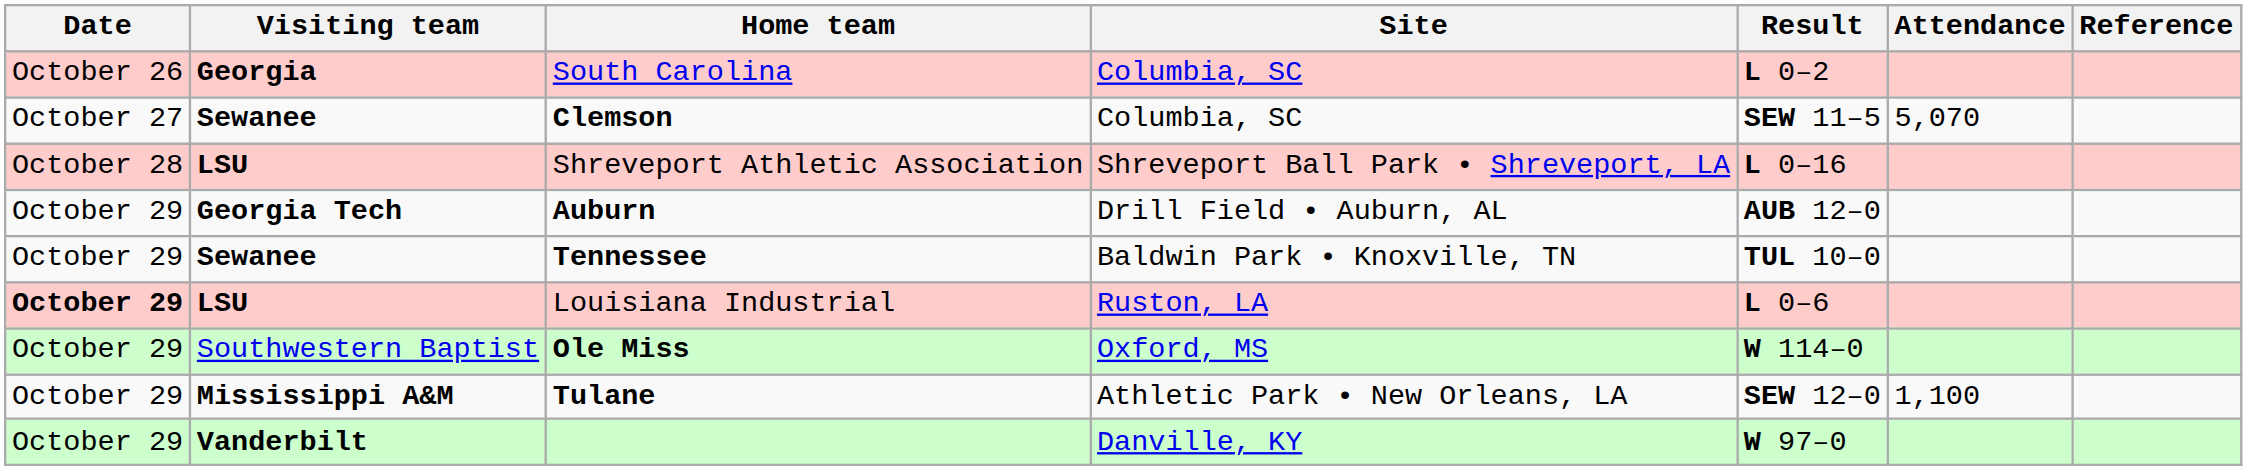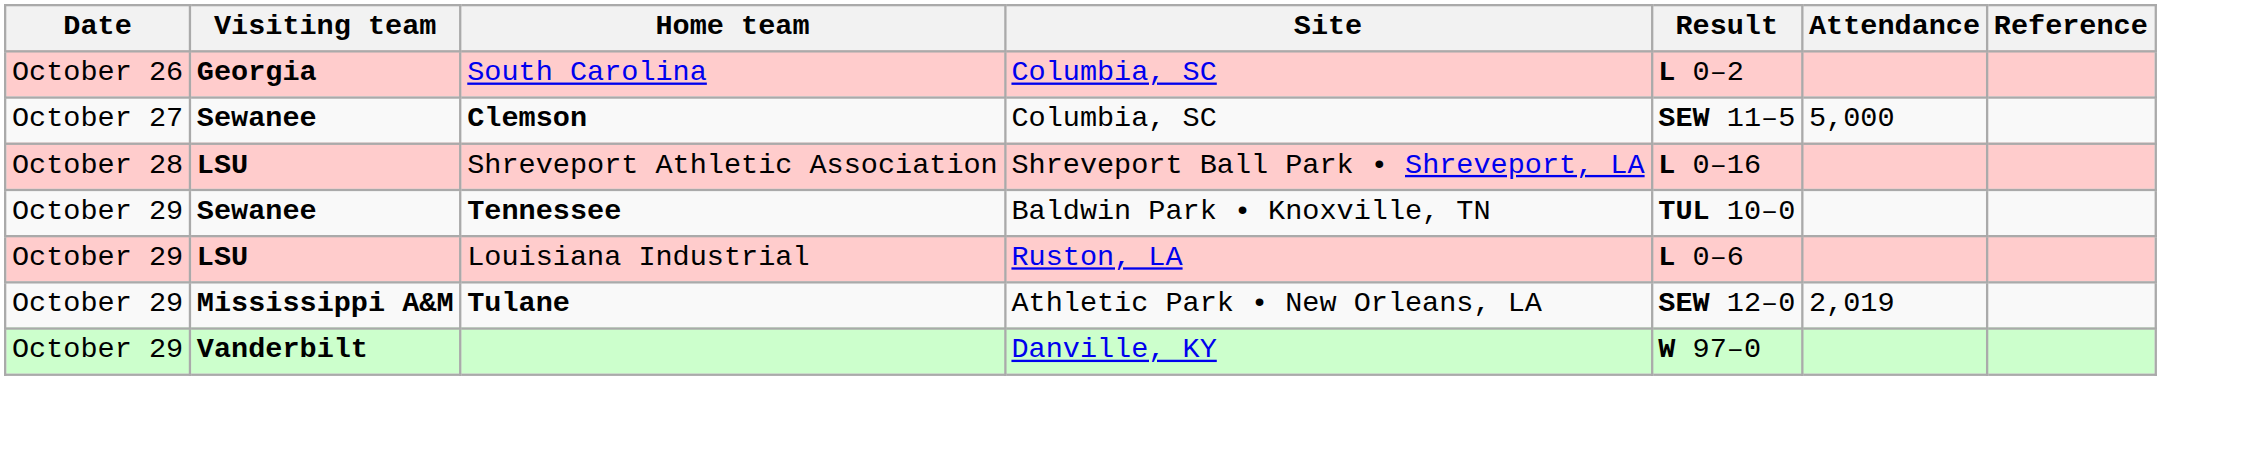Clemson | Attendance: 5,070 -> 5,000
- row: October 29 | Georgia Tech | Auburn | Drill Field • Auburn, AL | AUB 12–0
Louisiana Industrial | Date: bold -> normal
- row: October 29 | Southwestern Baptist | Ole Miss | Oxford, MS | W 114–0
Tulane | Attendance: 1,100 -> 2,019
